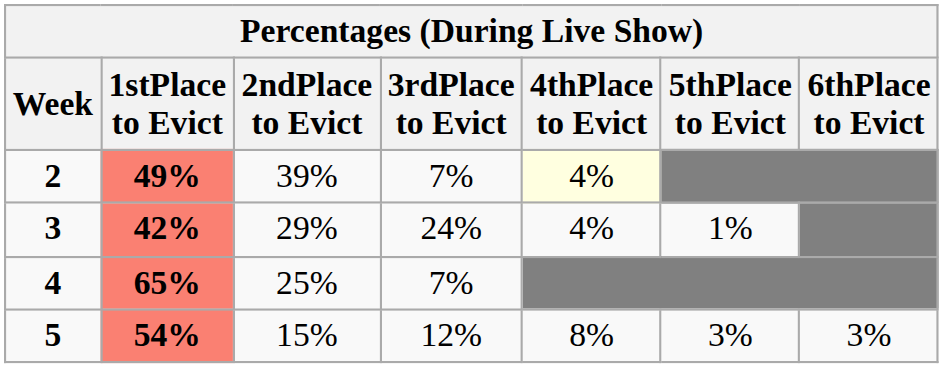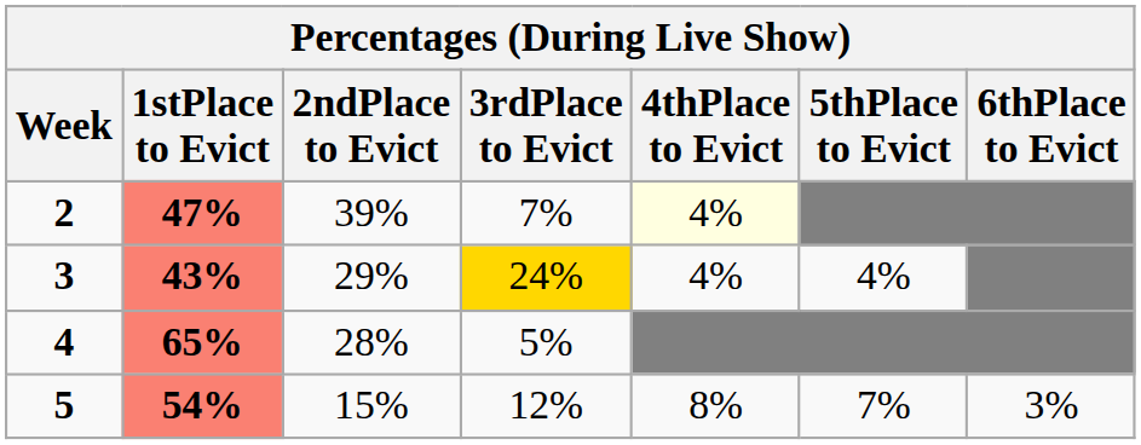2 | 1stPlace to Evict: 49% -> 47%
3 | 1stPlace to Evict: 42% -> 43%
3 | 3rdPlace to Evict: no background -> gold background
3 | 5thPlace to Evict: 1% -> 4%
4 | 2ndPlace to Evict: 25% -> 28%
4 | 3rdPlace to Evict: 7% -> 5%
5 | 5thPlace to Evict: 3% -> 7%
